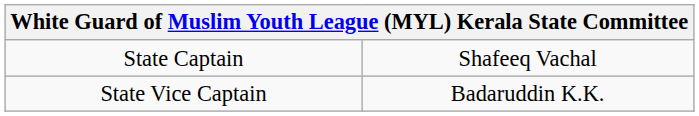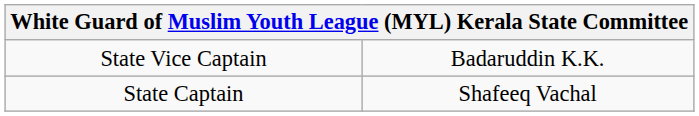rows swapped: State Captain <-> State Vice Captain
